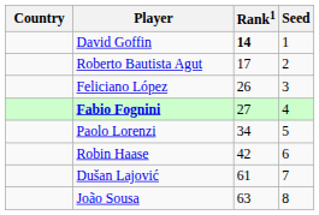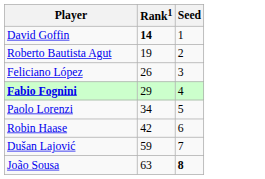- column: Country
Roberto Bautista Agut | Rank1: 17 -> 19
Fabio Fognini | Rank1: 27 -> 29
Dušan Lajović | Rank1: 61 -> 59
João Sousa | Seed: normal -> bold
